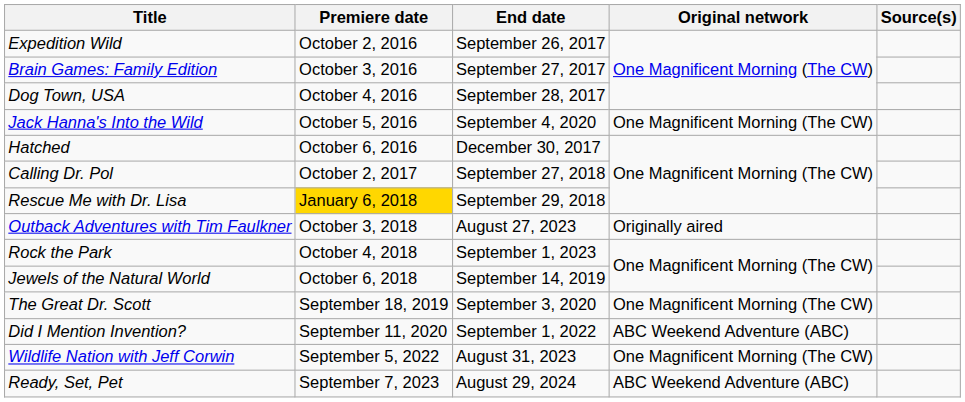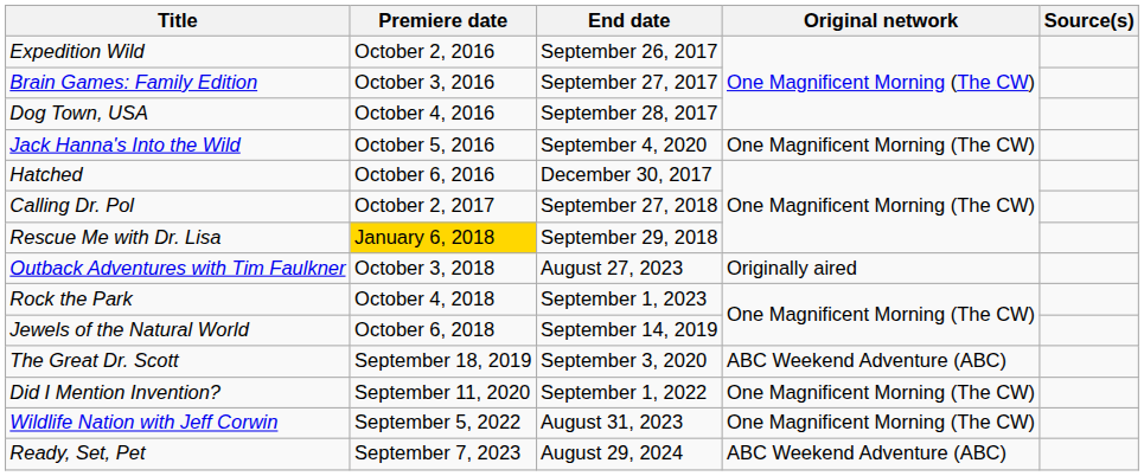The Great Dr. Scott | Original network: One Magnificent Morning (The CW) -> ABC Weekend Adventure (ABC)
Did I Mention Invention? | Original network: ABC Weekend Adventure (ABC) -> One Magnificent Morning (The CW)
